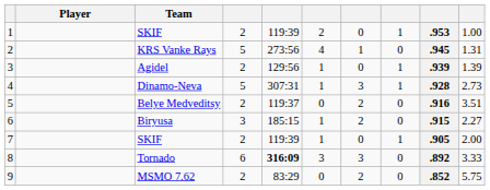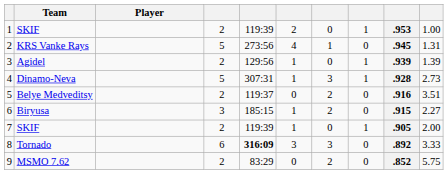columns swapped: Player <-> Team
